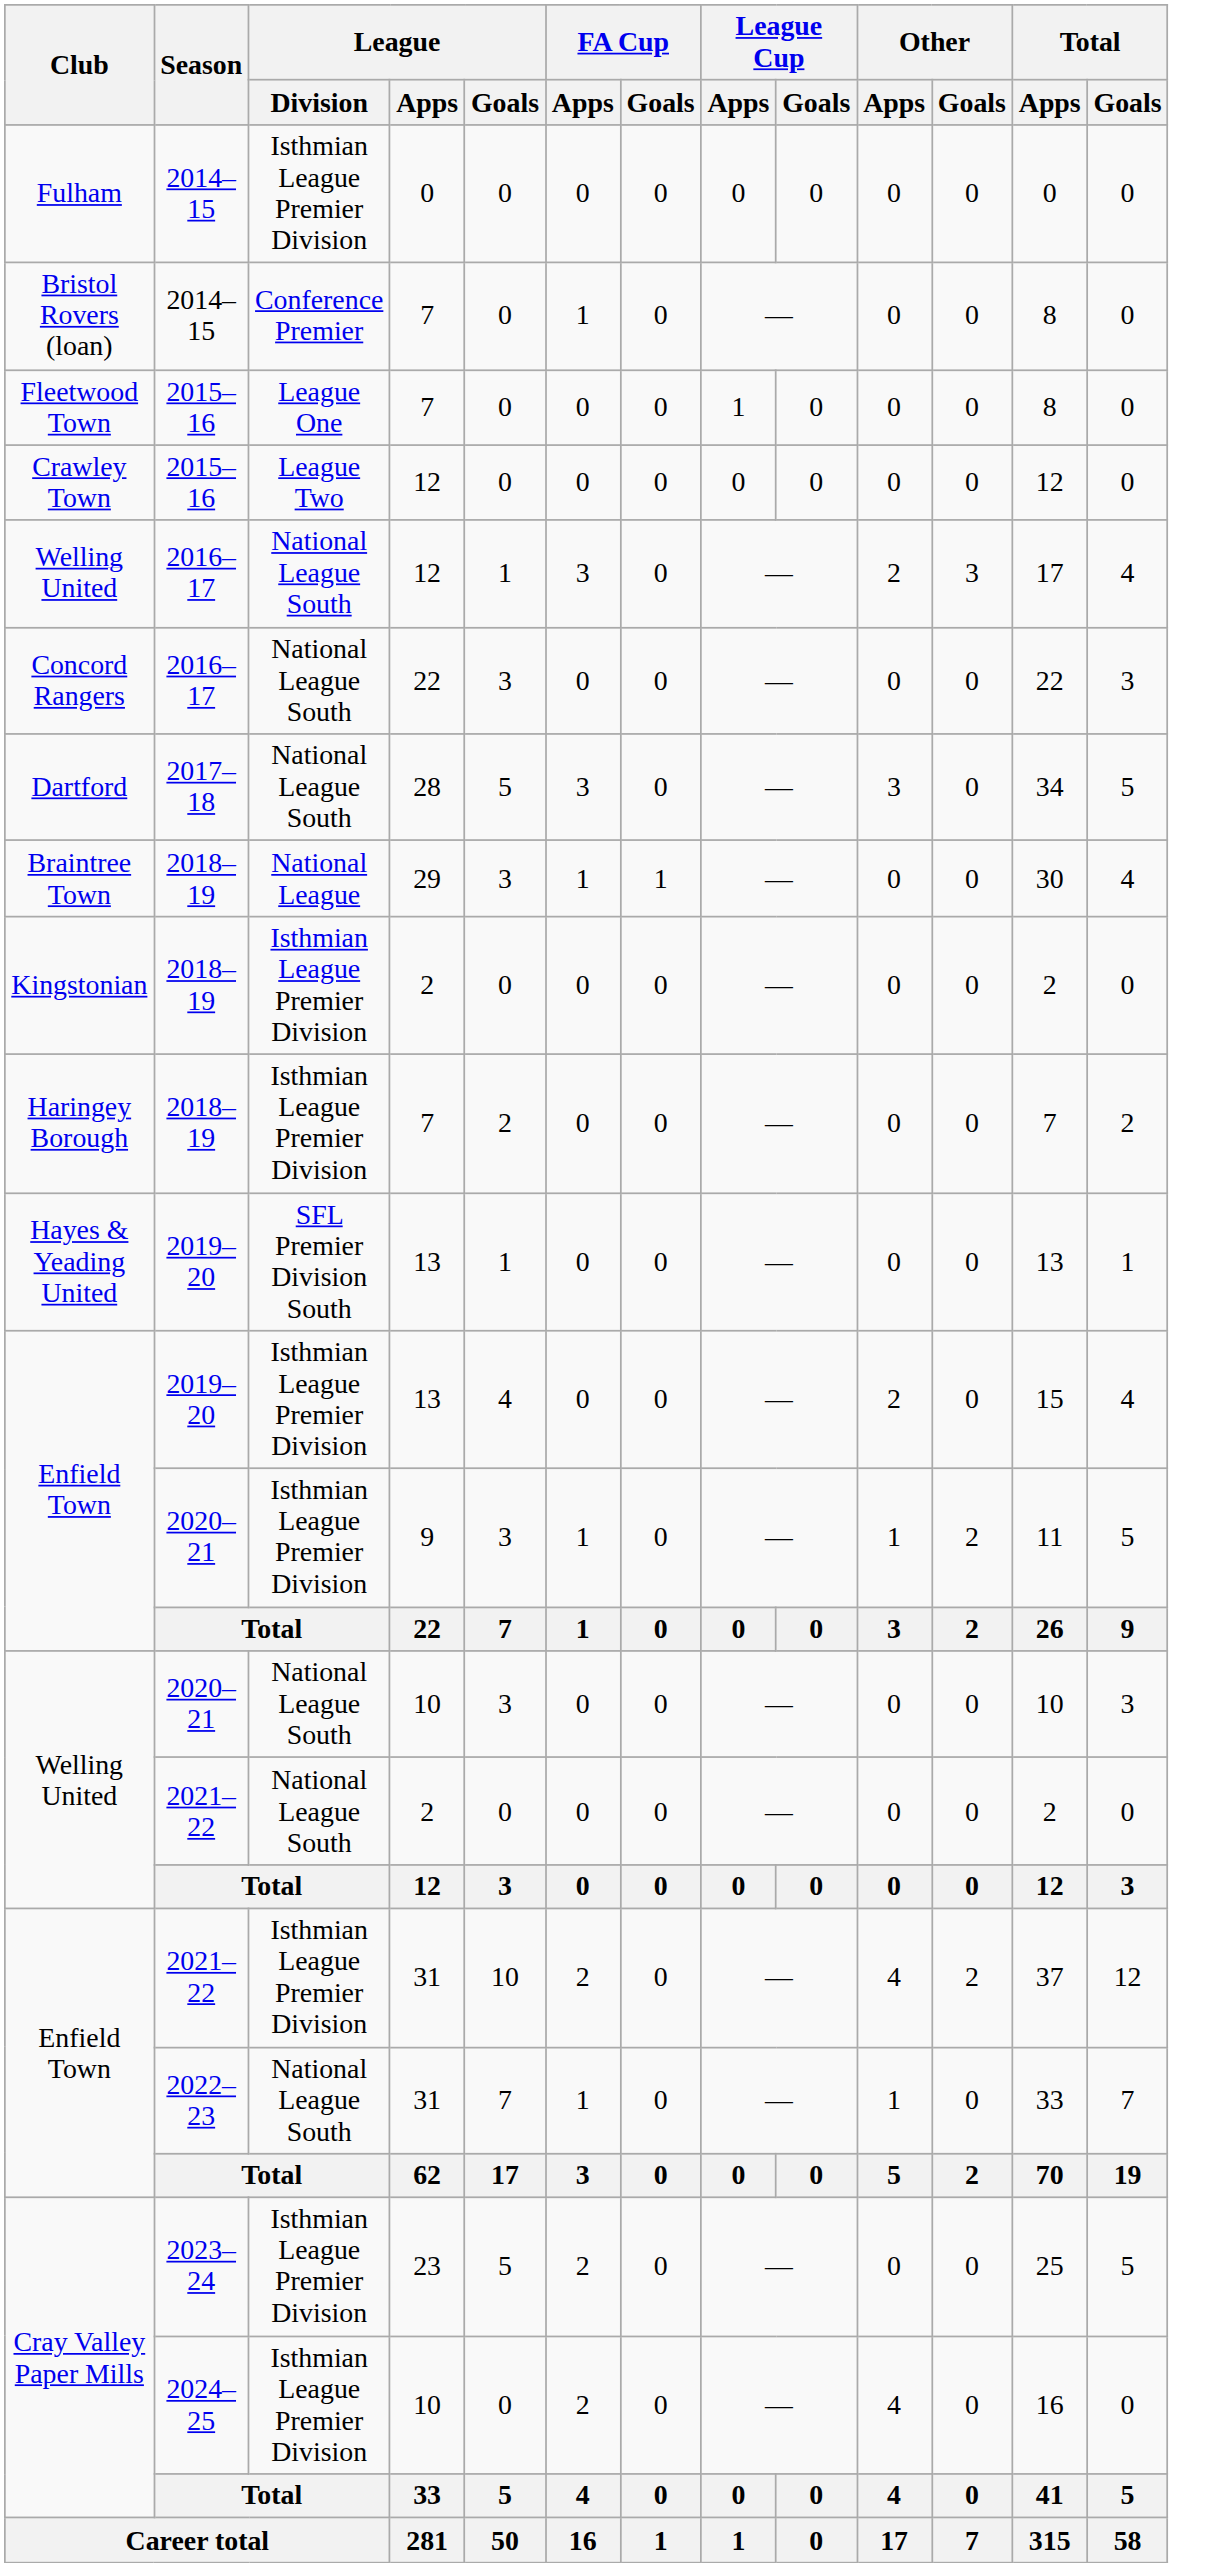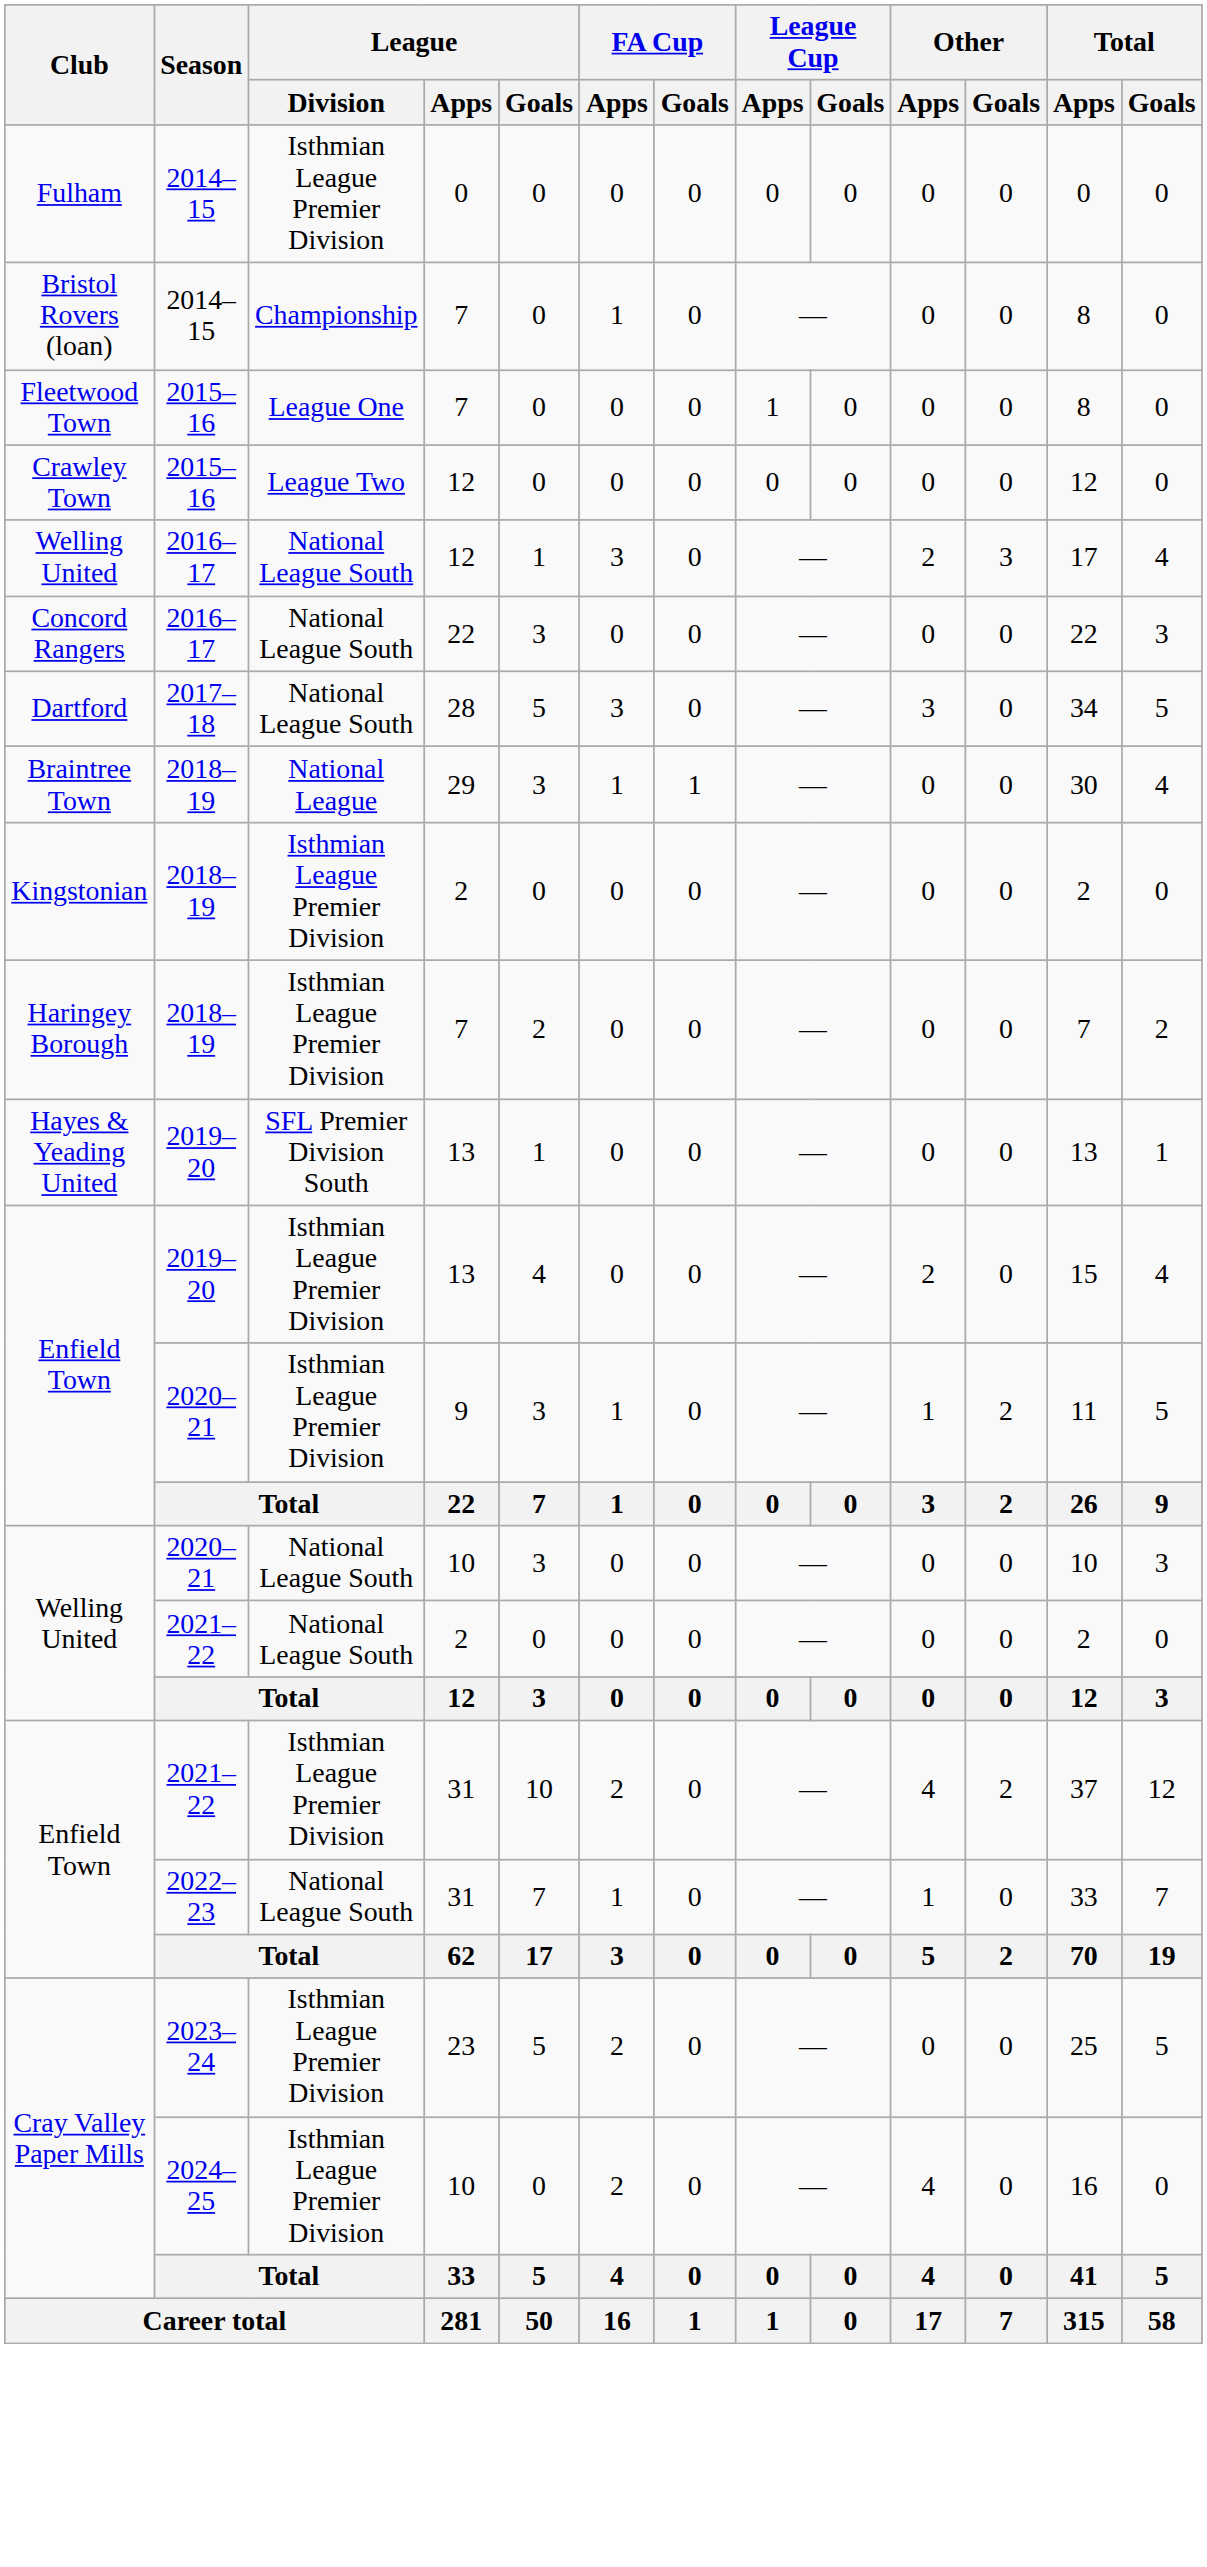Bristol Rovers (loan) | League / Division: Conference Premier -> Championship
